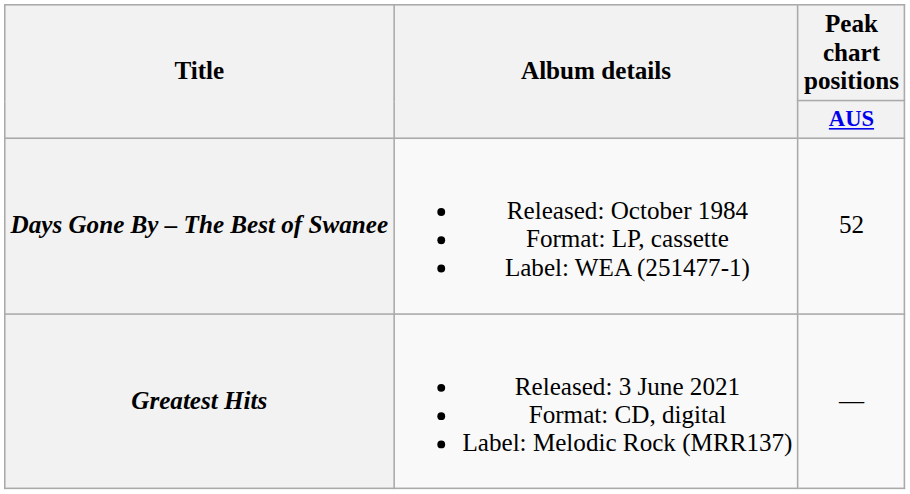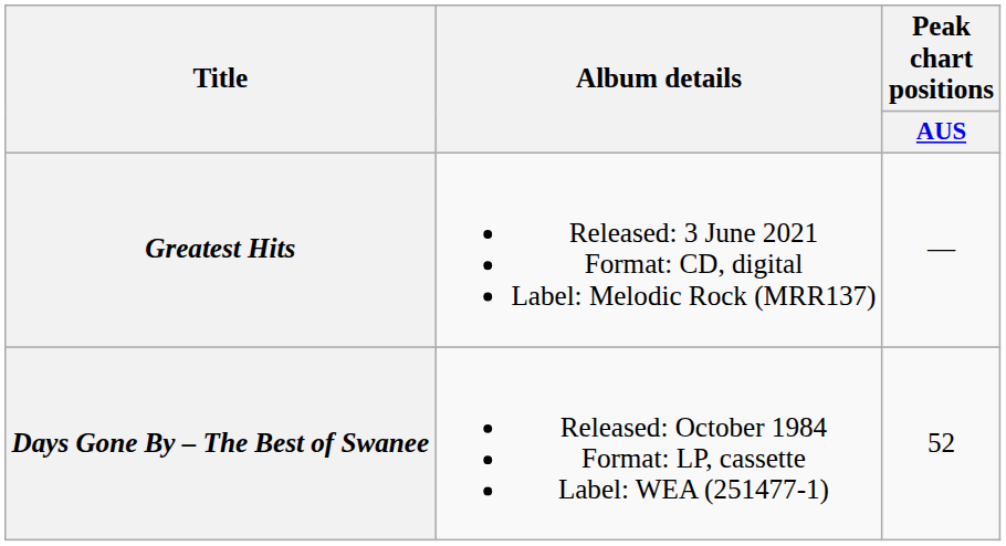rows swapped: Days Gone By – The Best of Swanee <-> Greatest Hits
